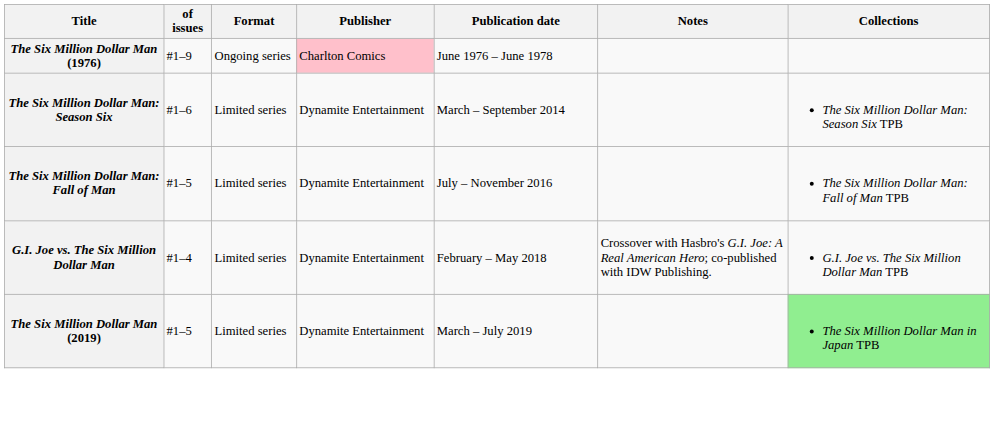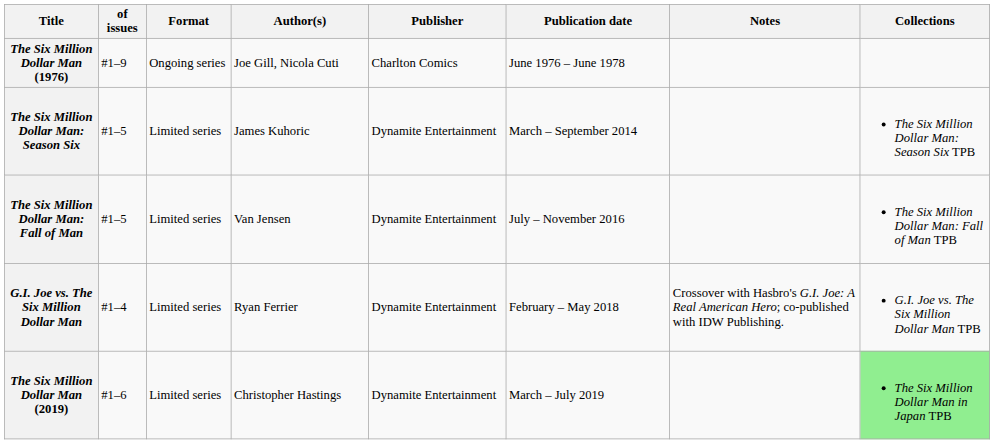+ column: Author(s) | Joe Gill, Nicola Cuti | James Kuhoric | Van Jensen | Ryan Ferrier | Christopher Hastings
The Six Million Dollar Man (1976) | Publisher: pink background -> no background
The Six Million Dollar Man: Season Six | of issues: #1–6 -> #1–5
The Six Million Dollar Man (2019) | of issues: #1–5 -> #1–6
